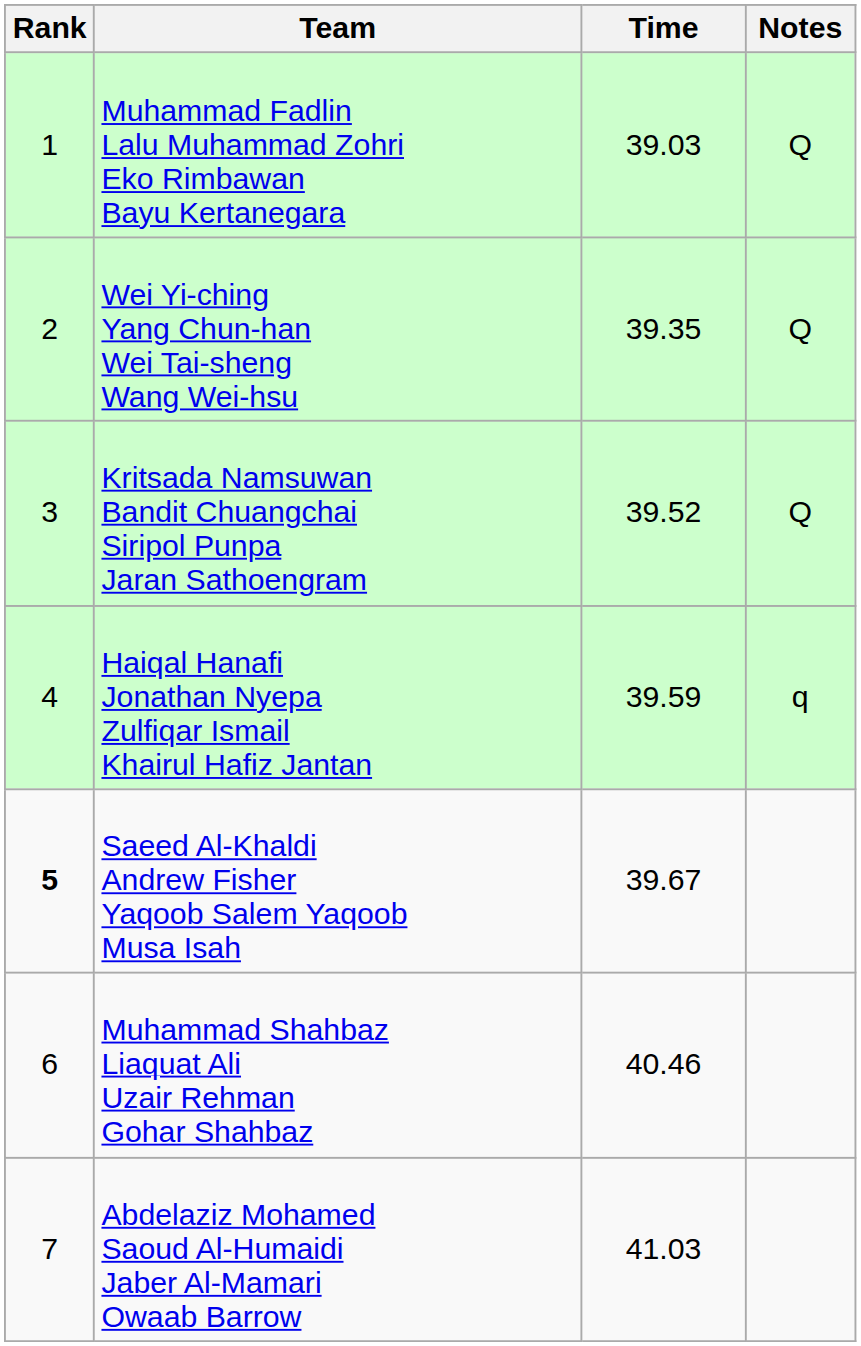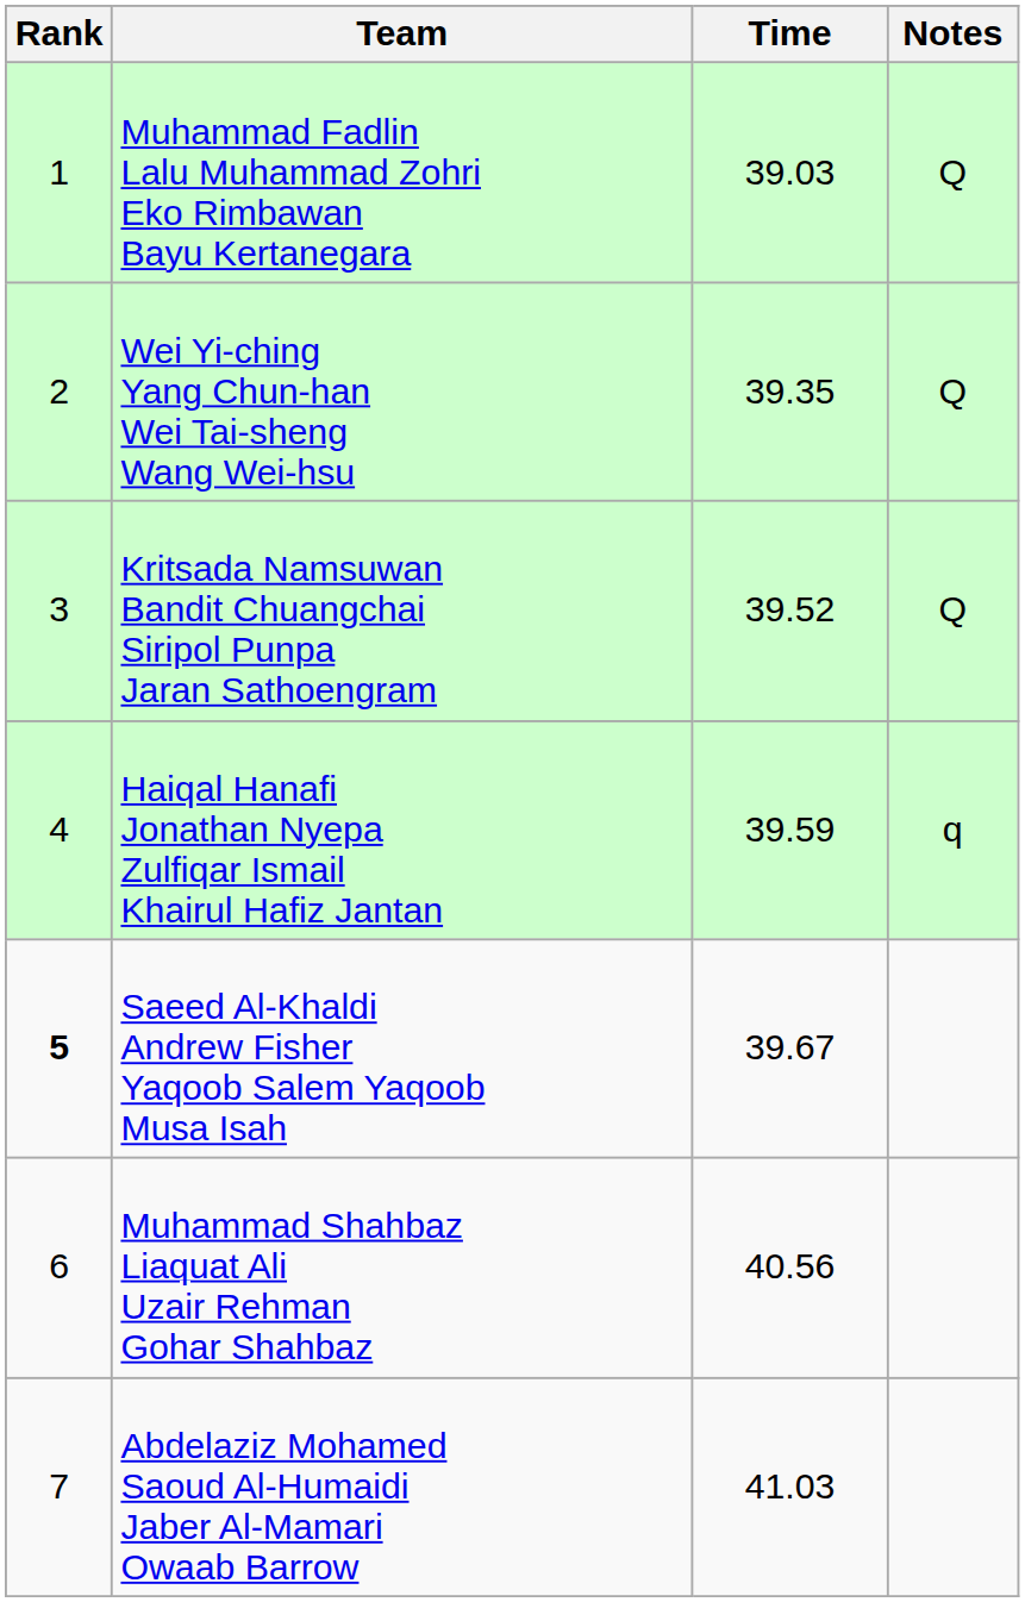Muhammad Shahbaz Liaquat Ali Uzair Rehman Gohar Shahbaz | Time: 40.46 -> 40.56
